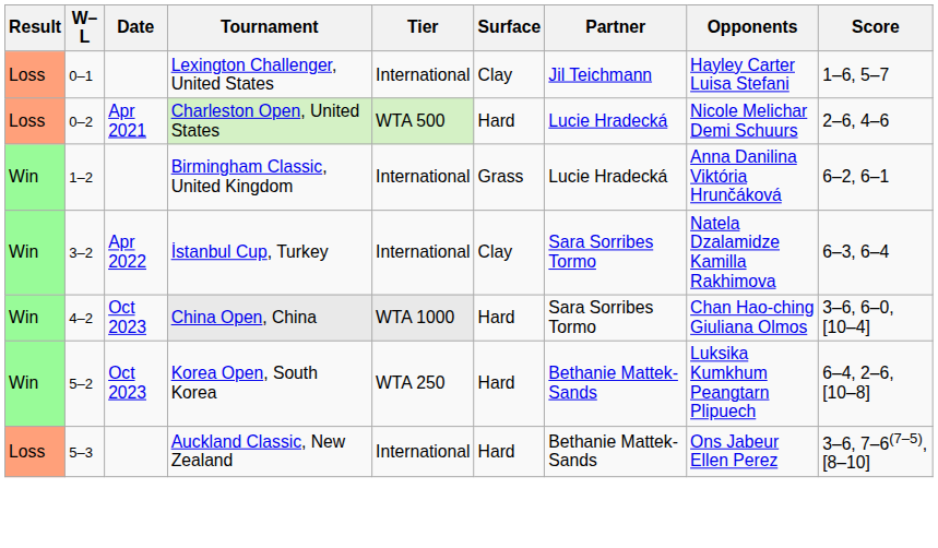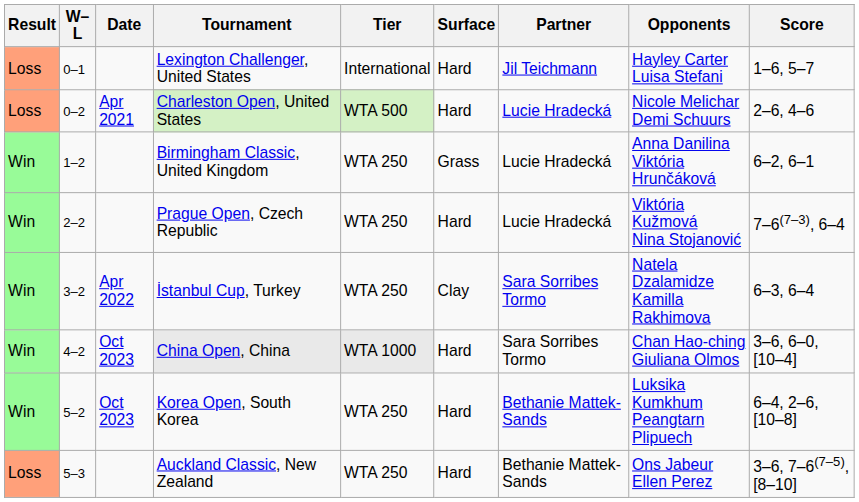Lexington Challenger, United States | Surface: Clay -> Hard
Birmingham Classic, United Kingdom | Tier: International -> WTA 250
+ row: Win | 2–2 | Prague Open, Czech Republic | WTA 250 | Hard | Lucie Hradecká | Viktória Kužmová Nina Stojanović | 7–6(7–3), 6–4
İstanbul Cup, Turkey | Tier: International -> WTA 250
Auckland Classic, New Zealand | Tier: International -> WTA 250
